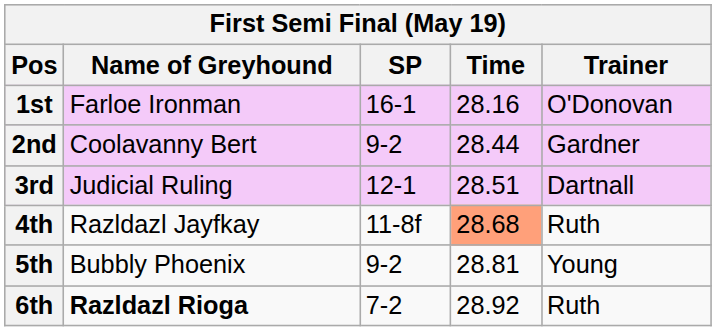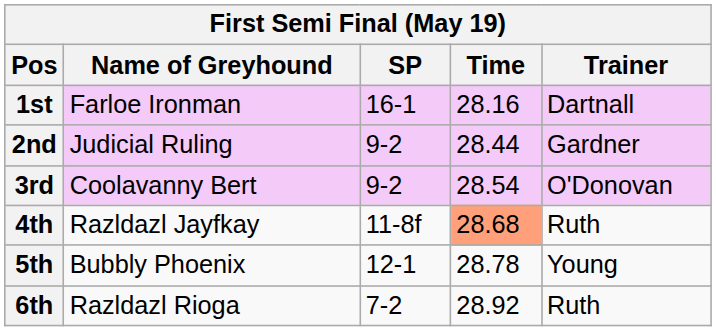1st | Trainer: O'Donovan -> Dartnall
2nd | Name of Greyhound: Coolavanny Bert -> Judicial Ruling
3rd | Name of Greyhound: Judicial Ruling -> Coolavanny Bert
3rd | SP: 12-1 -> 9-2
3rd | Time: 28.51 -> 28.54
3rd | Trainer: Dartnall -> O'Donovan
5th | SP: 9-2 -> 12-1
5th | Time: 28.81 -> 28.78
6th | Name of Greyhound: bold -> normal
